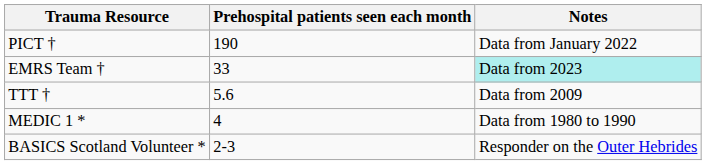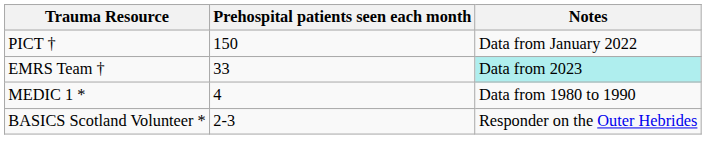PICT † | Prehospital patients seen each month: 190 -> 150
- row: TTT † | 5.6 | Data from 2009
